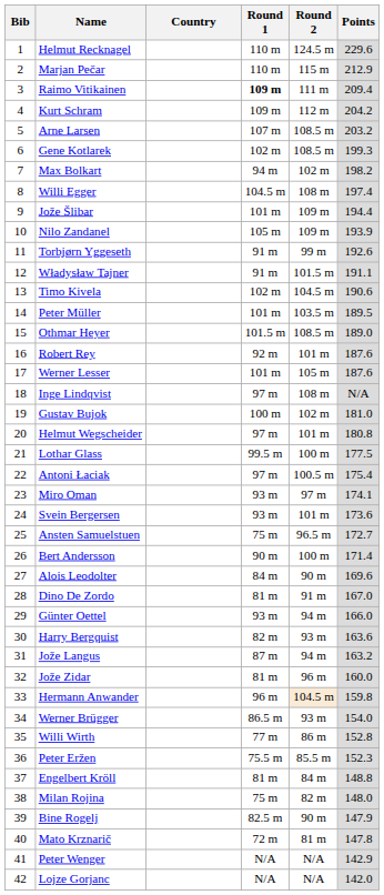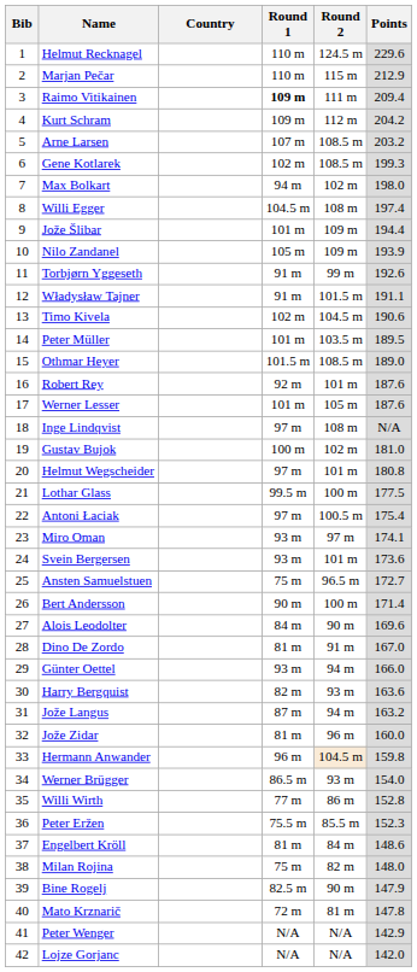Max Bolkart | Points: 198.2 -> 198.0
Engelbert Kröll | Points: 148.8 -> 148.6
